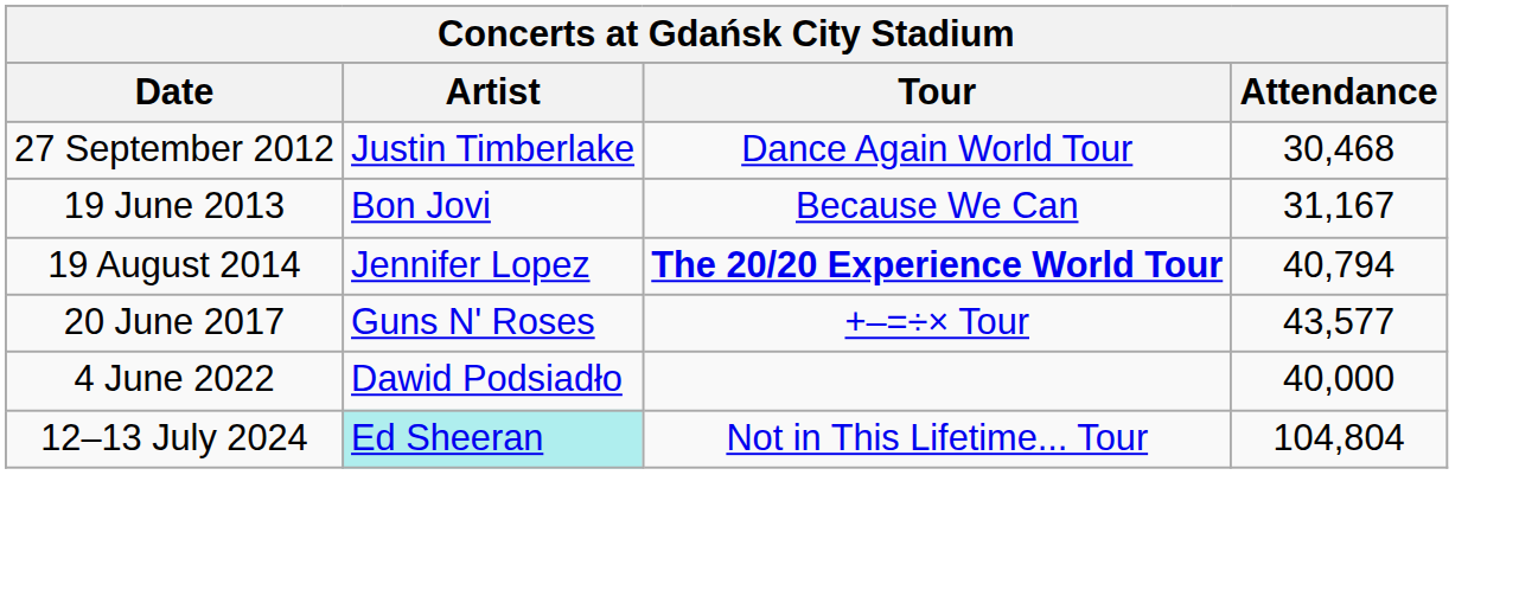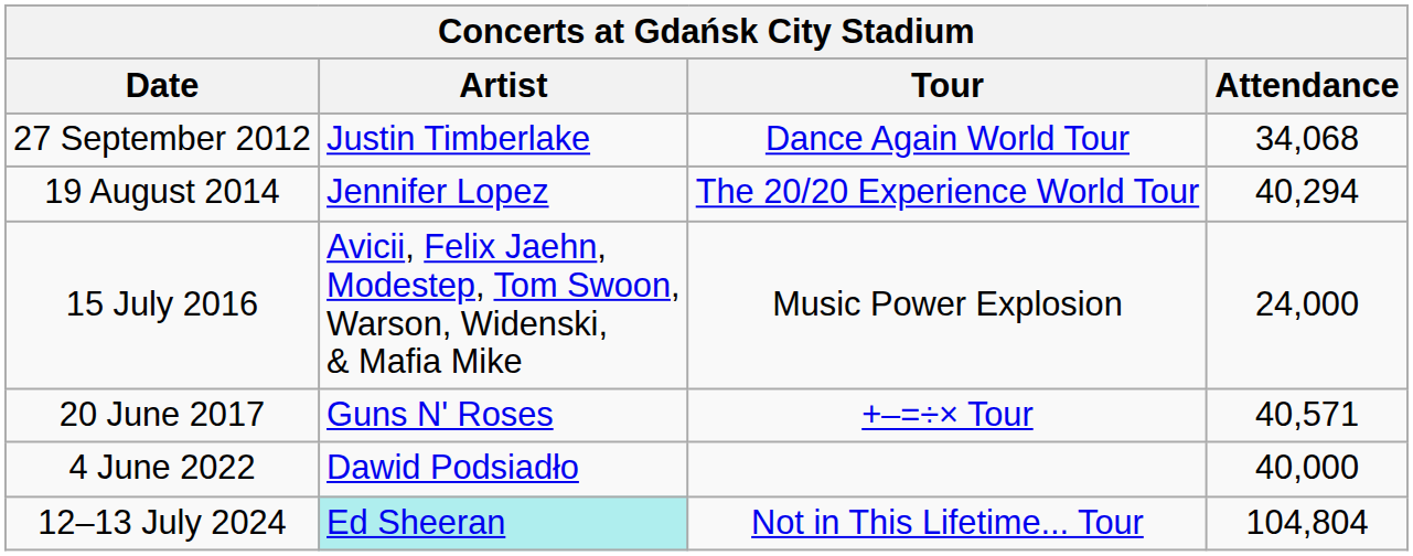27 September 2012 | Attendance: 30,468 -> 34,068
- row: 19 June 2013 | Bon Jovi | Because We Can | 31,167
19 August 2014 | Tour: bold -> normal
19 August 2014 | Attendance: 40,794 -> 40,294
+ row: 15 July 2016 | Avicii, Felix Jaehn, Modestep, Tom Swoon, Warson, Widenski, & Mafia Mike | Music Power Explosion | 24,000
20 June 2017 | Attendance: 43,577 -> 40,571
